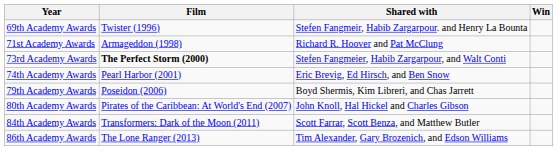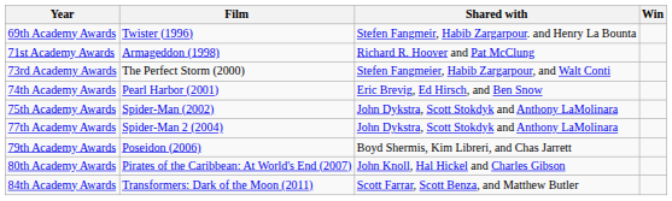73rd Academy Awards | Film: bold -> normal
+ row: 75th Academy Awards | Spider-Man (2002) | John Dykstra, Scott Stokdyk and Anthony LaMolinara
+ row: 77th Academy Awards | Spider-Man 2 (2004) | John Dykstra, Scott Stokdyk and Anthony LaMolinara
- row: 86th Academy Awards | The Lone Ranger (2013) | Tim Alexander, Gary Brozenich, and Edson Williams
